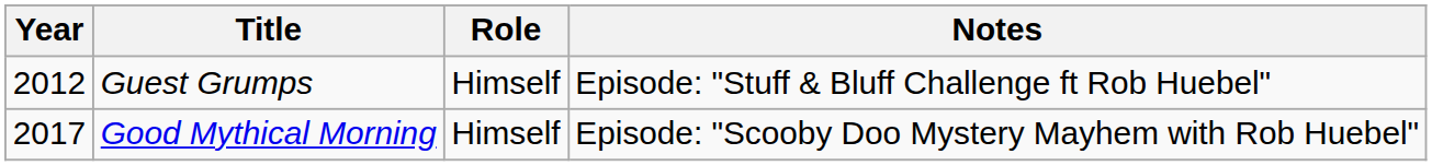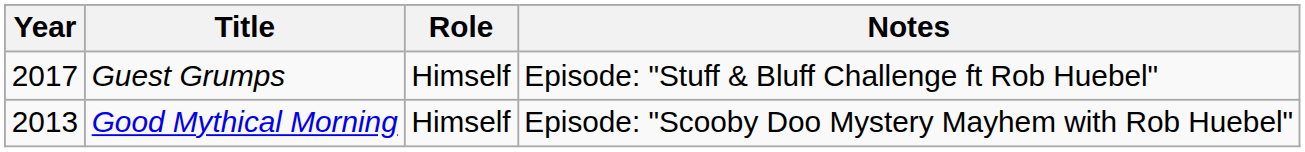Guest Grumps | Year: 2012 -> 2017
Good Mythical Morning | Year: 2017 -> 2013
